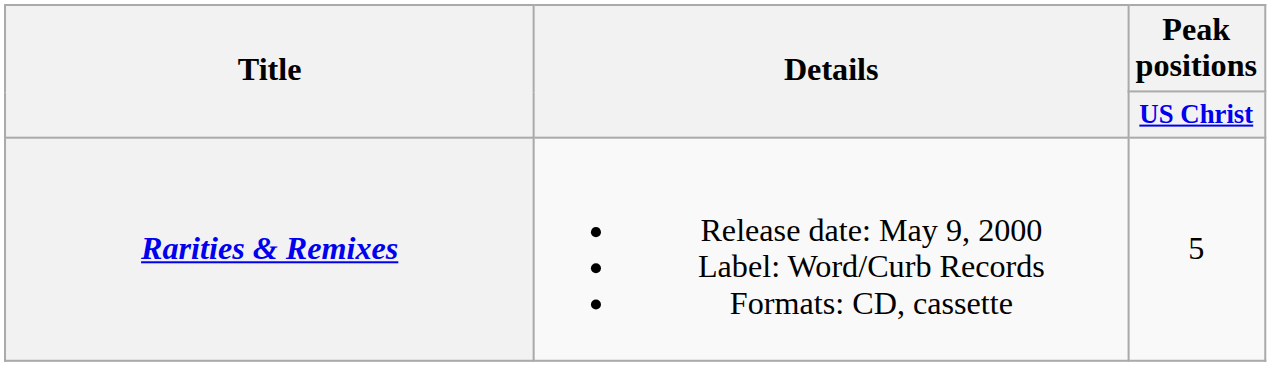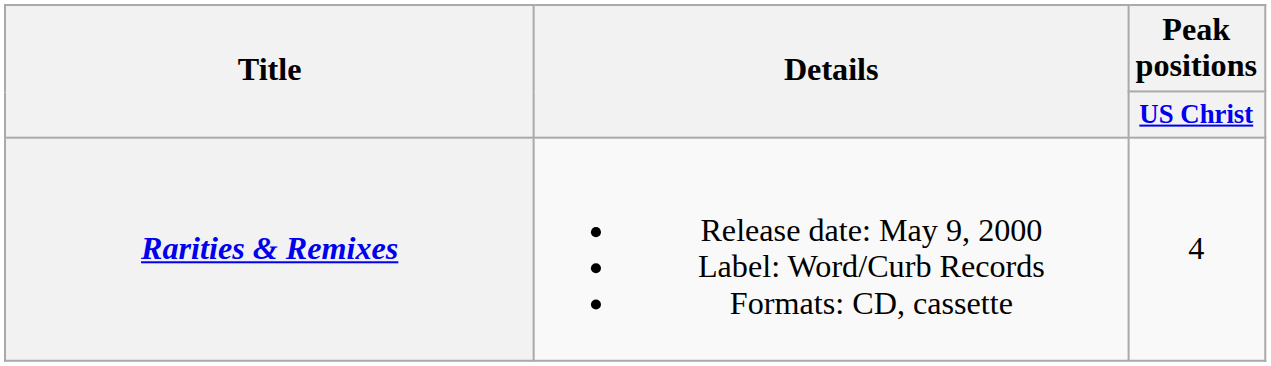Rarities & Remixes | Peak positions / US Christ: 5 -> 4
